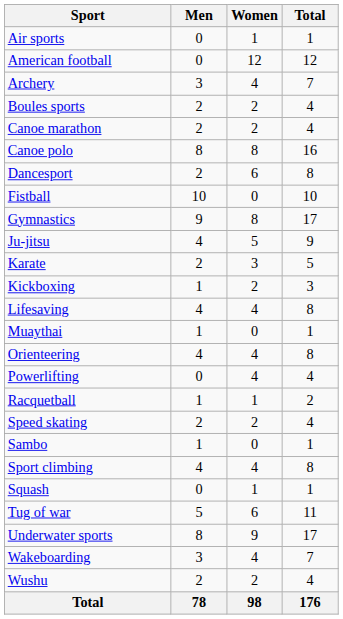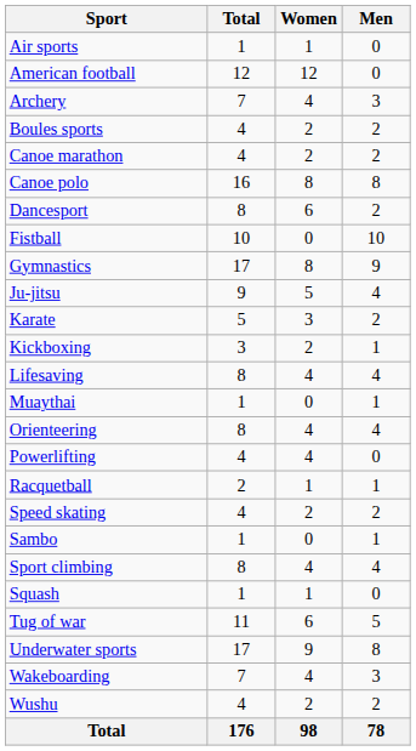columns swapped: Men <-> Total
